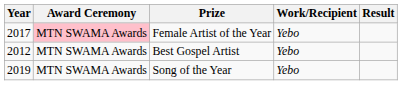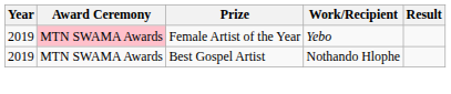Female Artist of the Year | Year: 2017 -> 2019
Best Gospel Artist | Year: 2012 -> 2019
Best Gospel Artist | Work/Recipient: Yebo -> Nothando Hlophe
- row: 2019 | MTN SWAMA Awards | Song of the Year | Yebo
